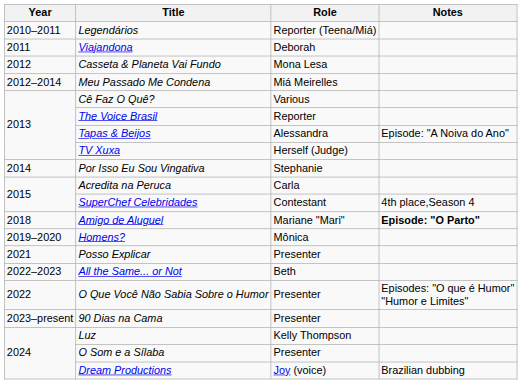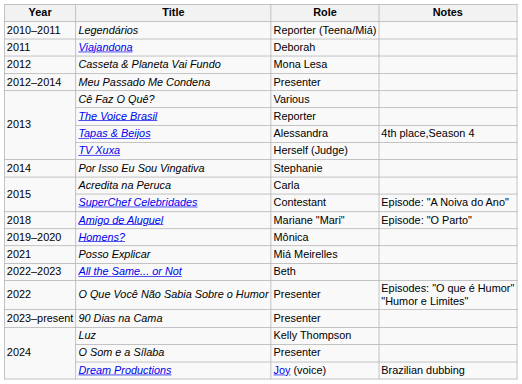Meu Passado Me Condena | Role: Miá Meirelles -> Presenter
Tapas & Beijos | Notes: Episode: "A Noiva do Ano" -> 4th place,Season 4
SuperChef Celebridades | Notes: 4th place,Season 4 -> Episode: "A Noiva do Ano"
Amigo de Aluguel | Notes: bold -> normal
Posso Explicar | Role: Presenter -> Miá Meirelles
